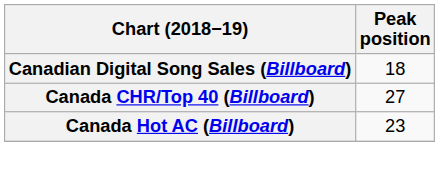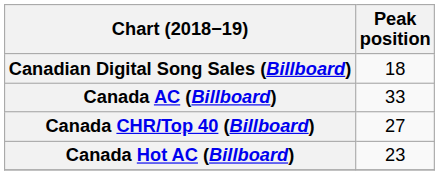+ row: Canada AC (Billboard) | 33
